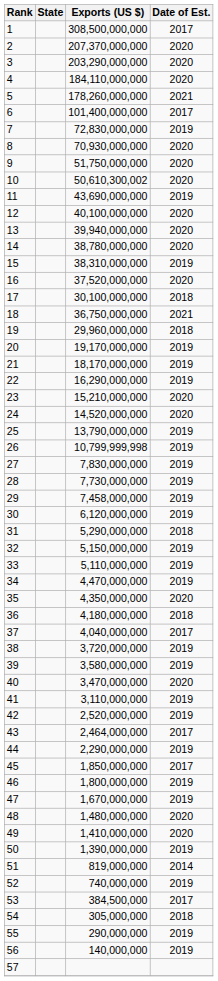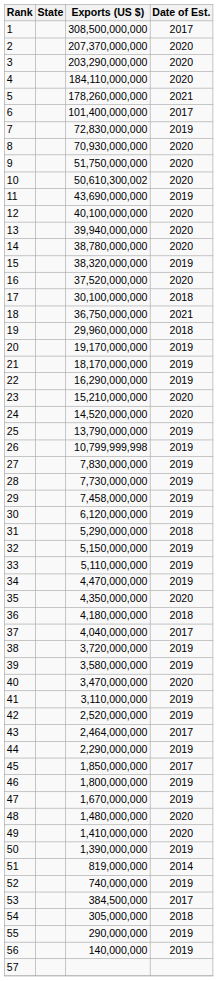15 | Exports (US $): 38,310,000,000 -> 38,320,000,000
